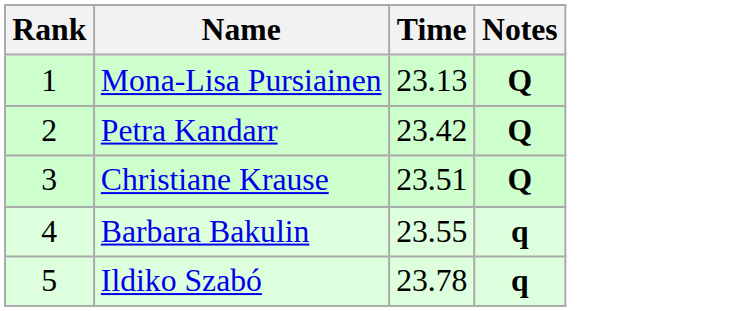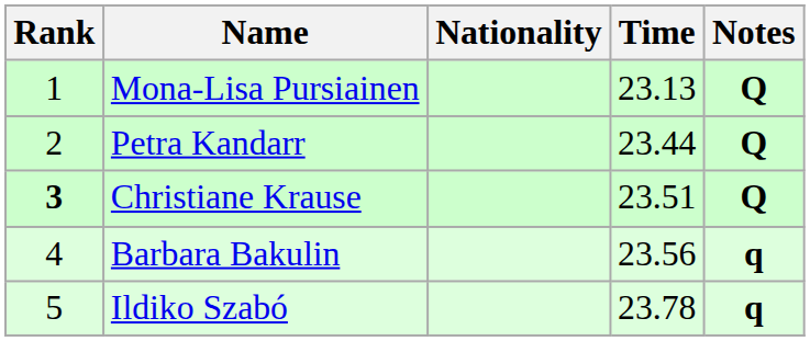+ column: Nationality
Petra Kandarr | Time: 23.42 -> 23.44
Christiane Krause | Rank: normal -> bold
Barbara Bakulin | Time: 23.55 -> 23.56
